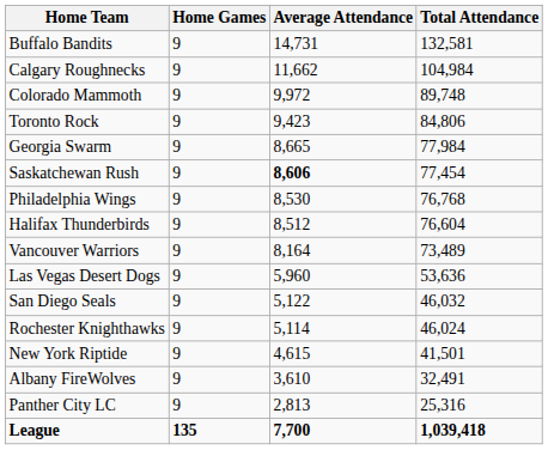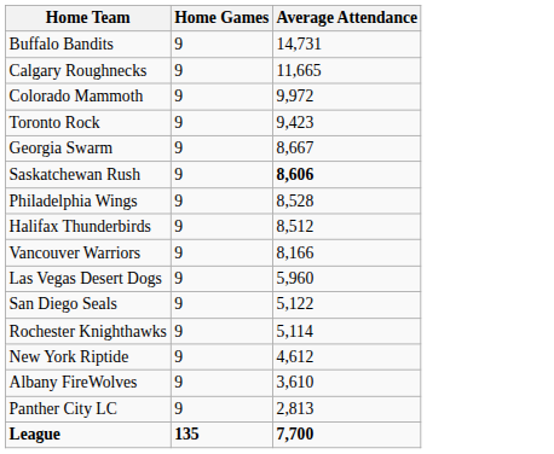- column: Total Attendance | 132,581 | 104,984 | 89,748 | 84,806 | 77,984 | 77,454 | 76,768 | 76,604 | 73,489 | 53,636 | 46,032 | 46,024 | 41,501 | 32,491 | 25,316 | 1,039,418
Calgary Roughnecks | Average Attendance: 11,662 -> 11,665
Georgia Swarm | Average Attendance: 8,665 -> 8,667
Philadelphia Wings | Average Attendance: 8,530 -> 8,528
Vancouver Warriors | Average Attendance: 8,164 -> 8,166
New York Riptide | Average Attendance: 4,615 -> 4,612
